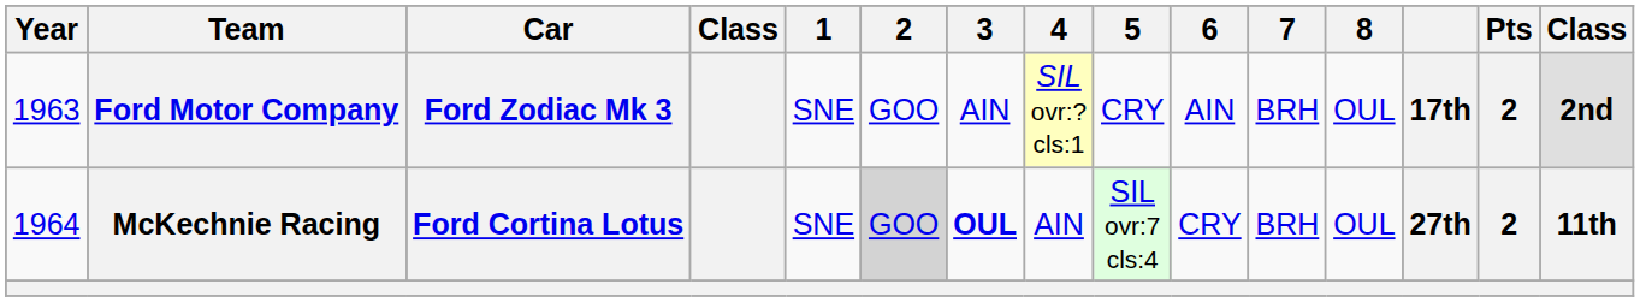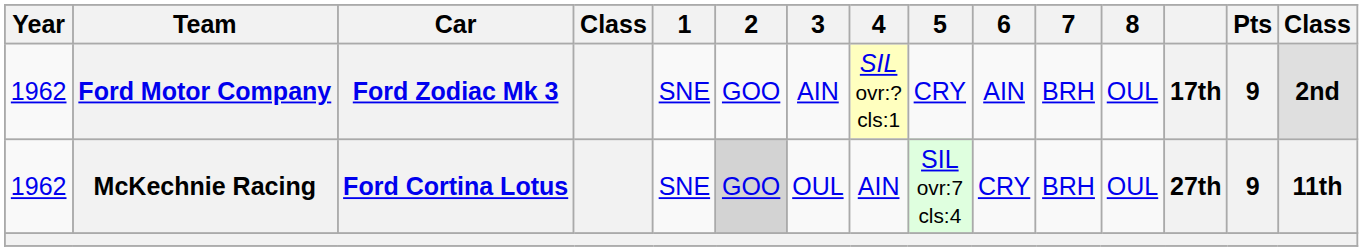Ford Motor Company | Year: 1963 -> 1962
Ford Motor Company | Pts: 2 -> 9
McKechnie Racing | Year: 1964 -> 1962
McKechnie Racing | 3: bold -> normal
McKechnie Racing | Pts: 2 -> 9
